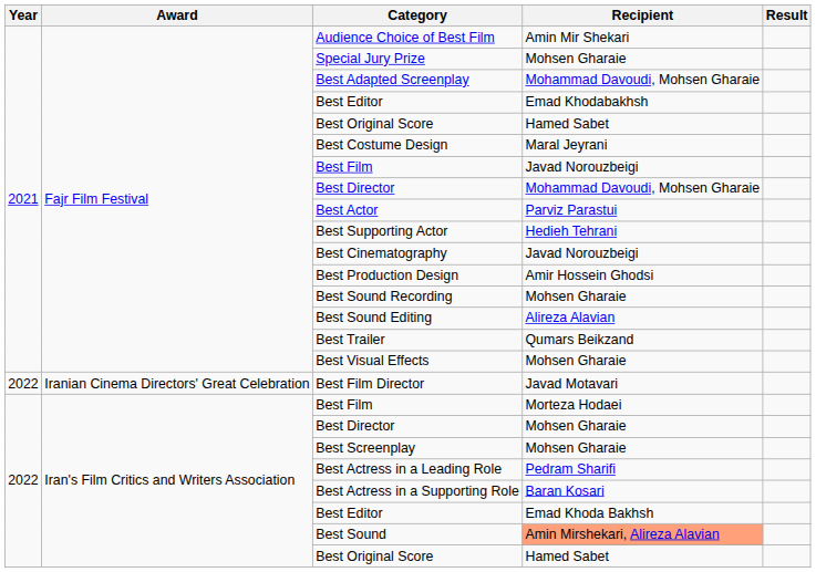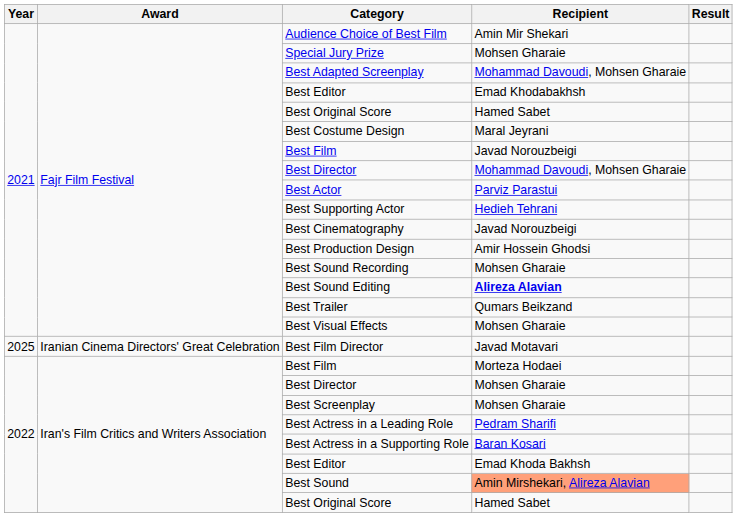Best Sound Editing | Recipient: normal -> bold
Best Film Director | Year: 2022 -> 2025
